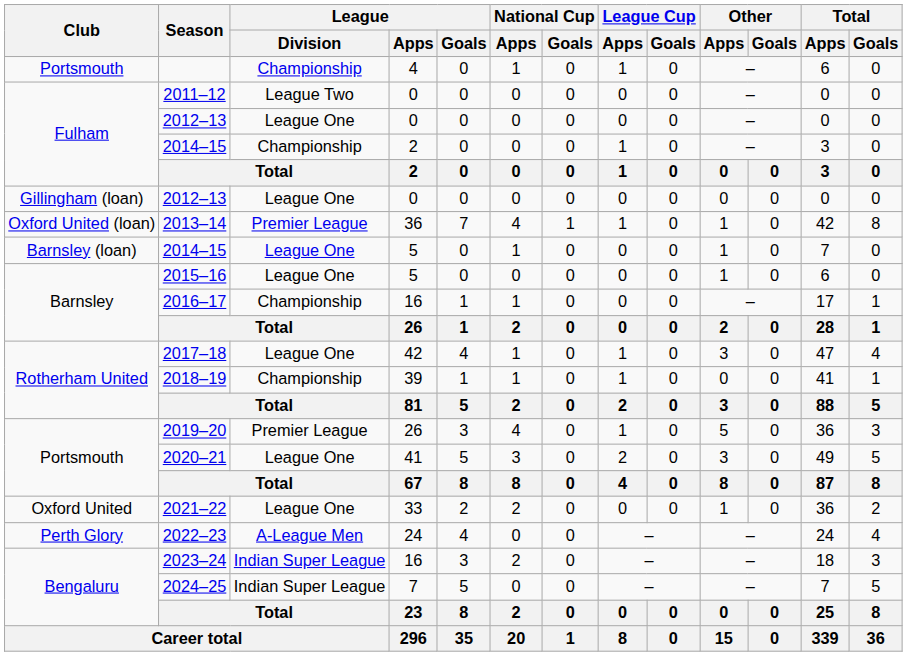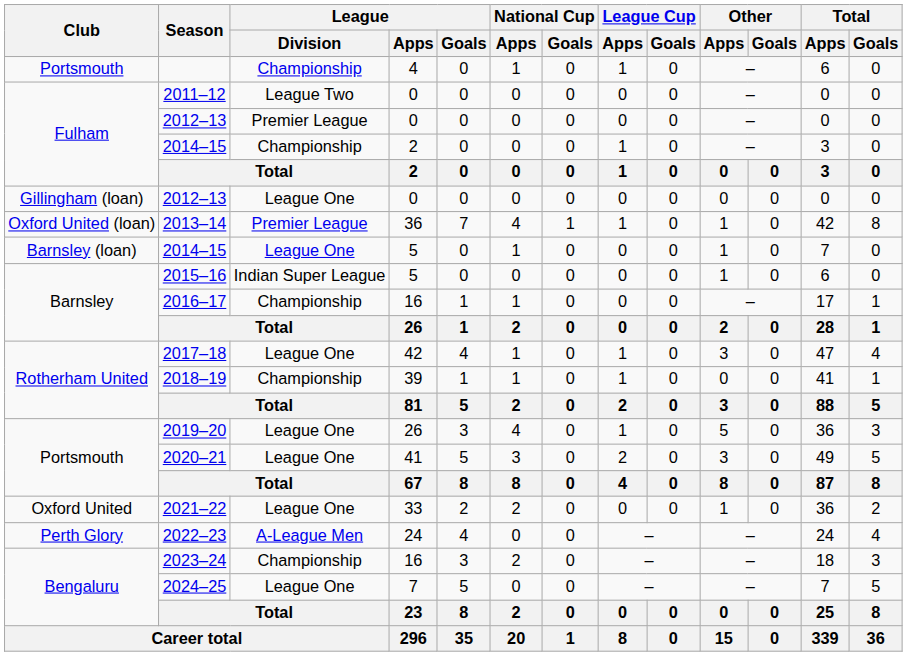Fulham / 2012–13 | League / Division: League One -> Premier League
2015–16 | League / Division: League One -> Indian Super League
2019–20 | League / Division: Premier League -> League One
2023–24 | League / Division: Indian Super League -> Championship
2024–25 | League / Division: Indian Super League -> League One
